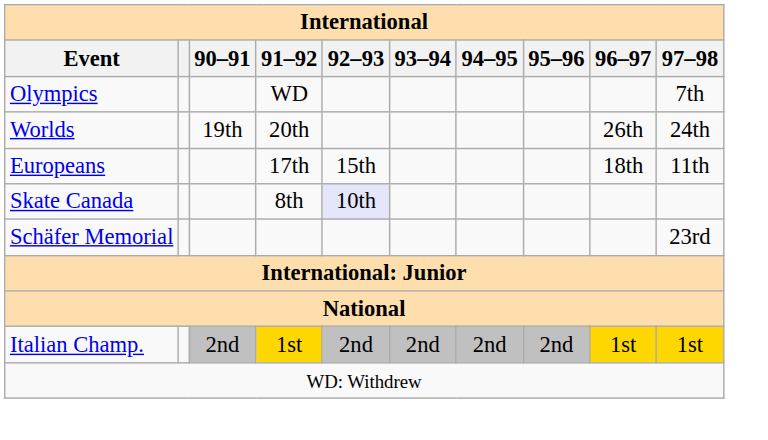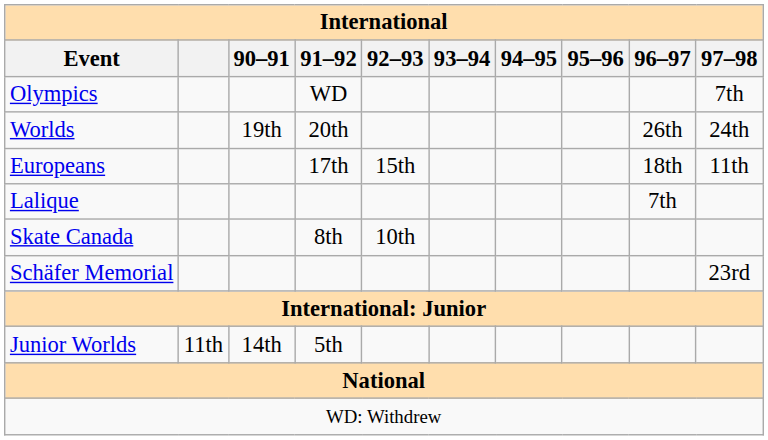+ row: Lalique | 7th
Skate Canada | 92–93: lavender background -> no background
+ row: Junior Worlds | 11th | 14th | 5th
- row: Italian Champ. | 2nd | 1st | 2nd | 2nd | 2nd | 2nd | 1st | 1st
